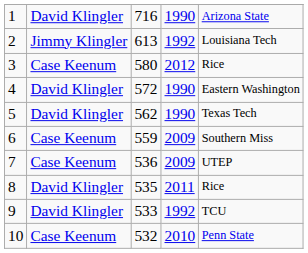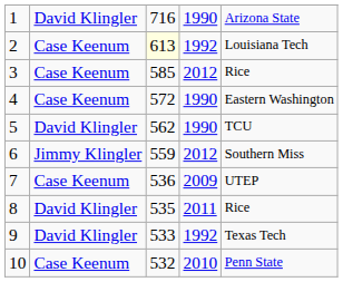2 | column 2: Jimmy Klingler -> Case Keenum
2 | column 3: no background -> lightyellow background
3 | column 3: 580 -> 585
4 | column 2: David Klingler -> Case Keenum
5 | column 5: Texas Tech -> TCU
6 | column 2: Case Keenum -> Jimmy Klingler
6 | column 4: 2009 -> 2012
9 | column 5: TCU -> Texas Tech
